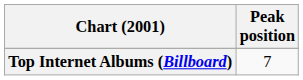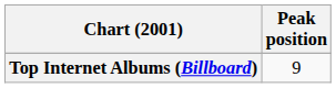Top Internet Albums (Billboard) | Peak position: 7 -> 9
